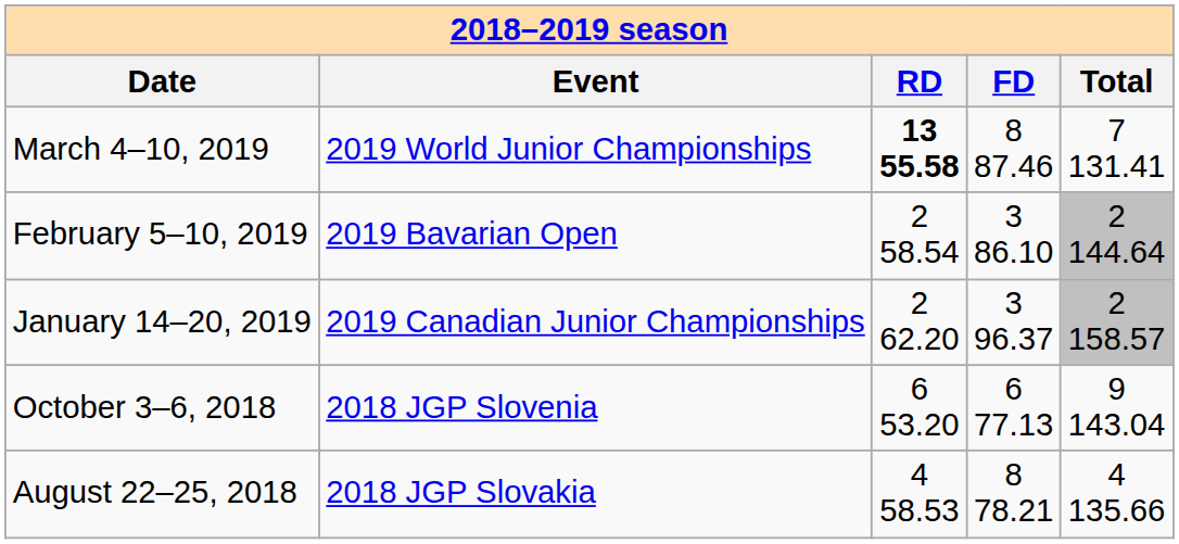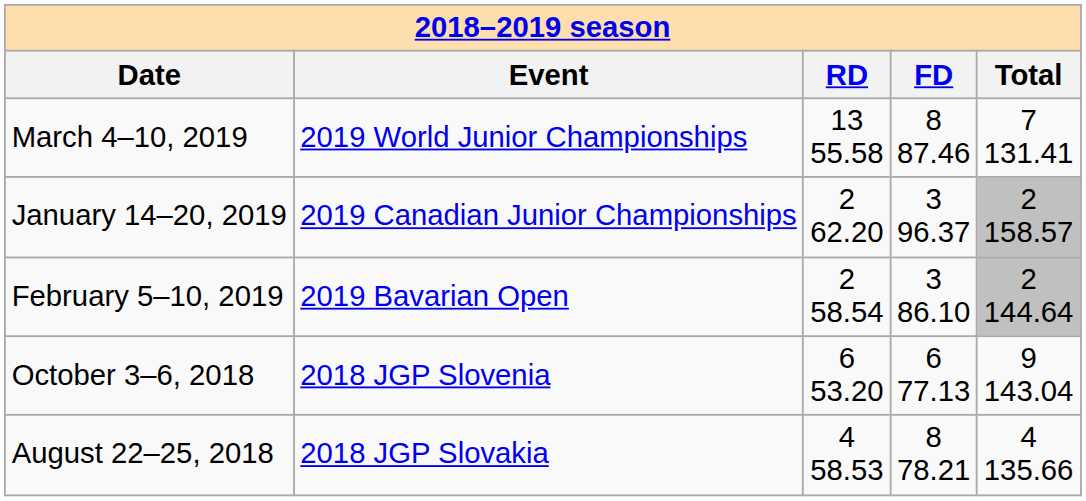March 4–10, 2019 | column 3: bold -> normal
rows swapped: February 5–10, 2019 <-> January 14–20, 2019
